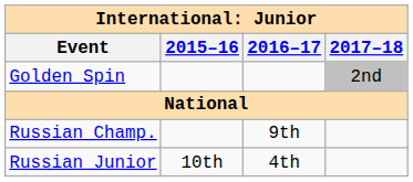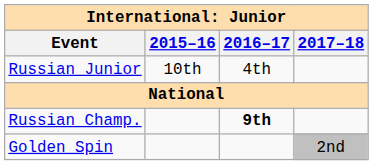rows swapped: Golden Spin <-> Russian Junior
Russian Champ. | 2016–17: normal -> bold
